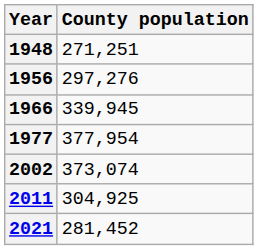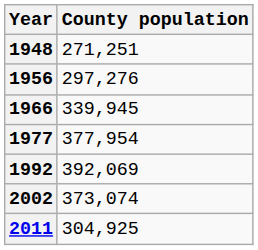+ row: 1992 | 392,069
- row: 2021 | 281,452
